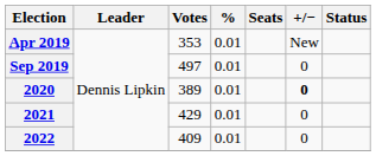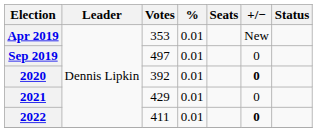2020 | Votes: 389 -> 392
2022 | Votes: 409 -> 411
2022 | +/−: normal -> bold
